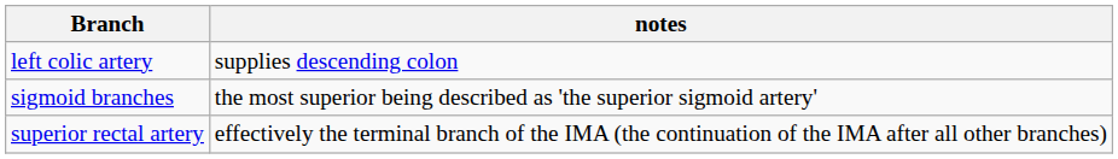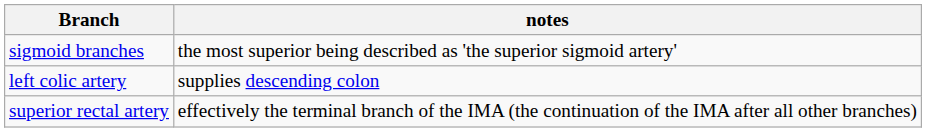rows swapped: left colic artery <-> sigmoid branches
